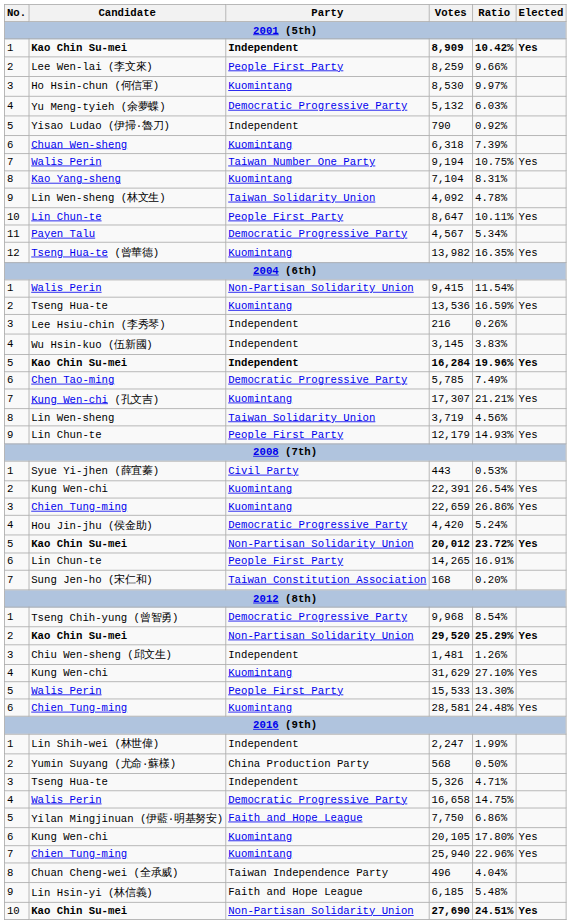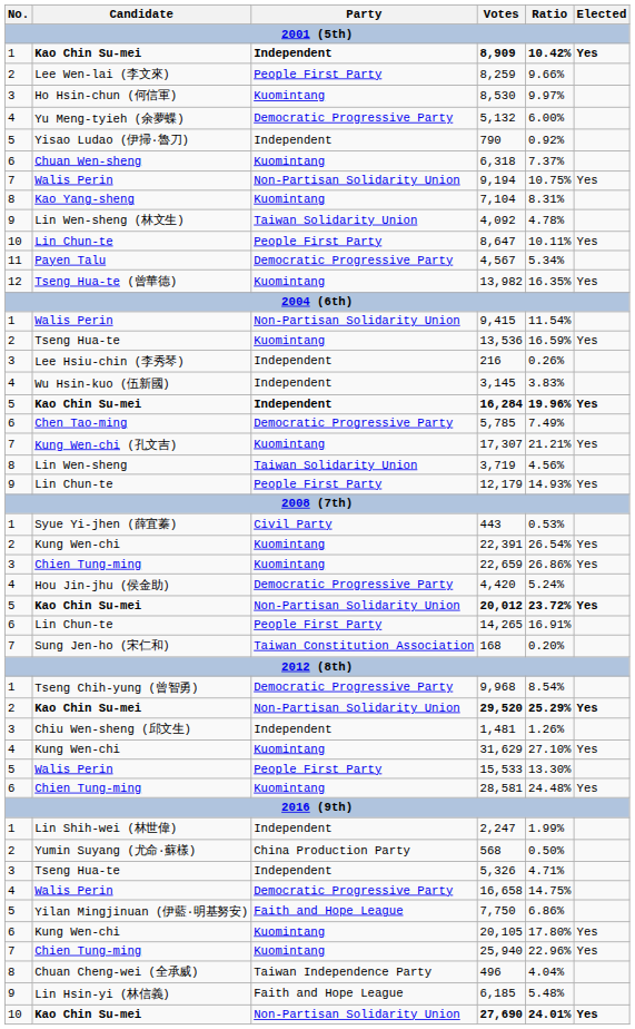5,132 | Ratio: 6.03% -> 6.00%
6,318 | Ratio: 7.39% -> 7.37%
9,194 | Party: Taiwan Number One Party -> Non-Partisan Solidarity Union
27,690 | Ratio: 24.51% -> 24.01%
